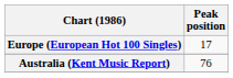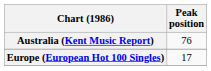rows swapped: Australia (Kent Music Report) <-> Europe (European Hot 100 Singles)
